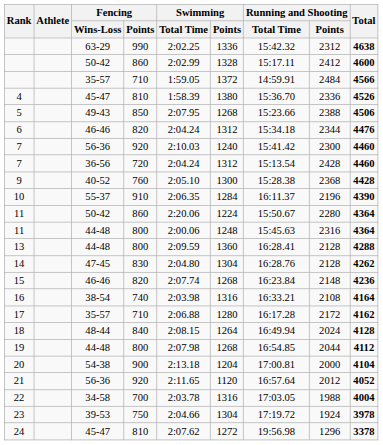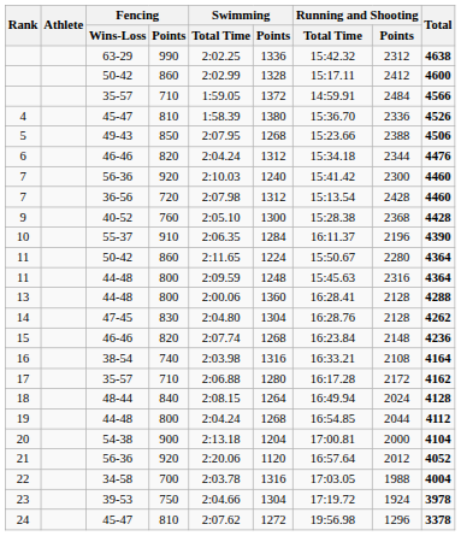7 / 36-56 | Swimming / Total Time: 2:04.24 -> 2:07.98
11 / 50-42 | Swimming / Total Time: 2:20.06 -> 2:11.65
11 / 44-48 | Swimming / Total Time: 2:00.06 -> 2:09.59
13 | Swimming / Total Time: 2:09.59 -> 2:00.06
19 | Swimming / Total Time: 2:07.98 -> 2:04.24
21 | Swimming / Total Time: 2:11.65 -> 2:20.06
